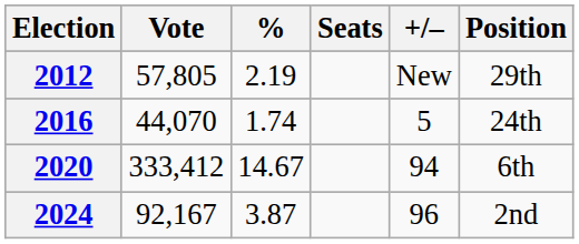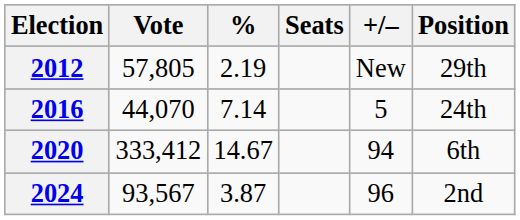2016 | %: 1.74 -> 7.14
2024 | Vote: 92,167 -> 93,567
